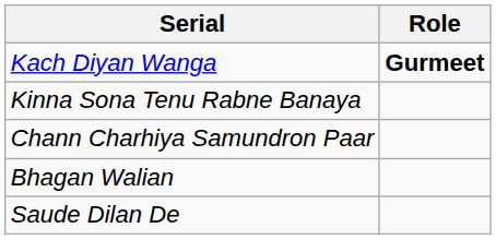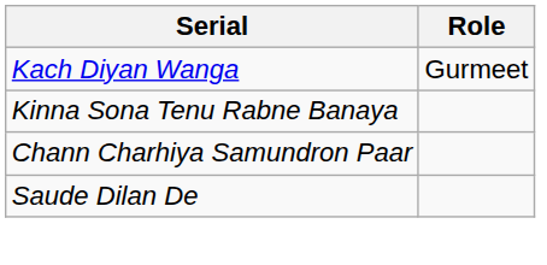Kach Diyan Wanga | Role: bold -> normal
- row: Bhagan Walian
